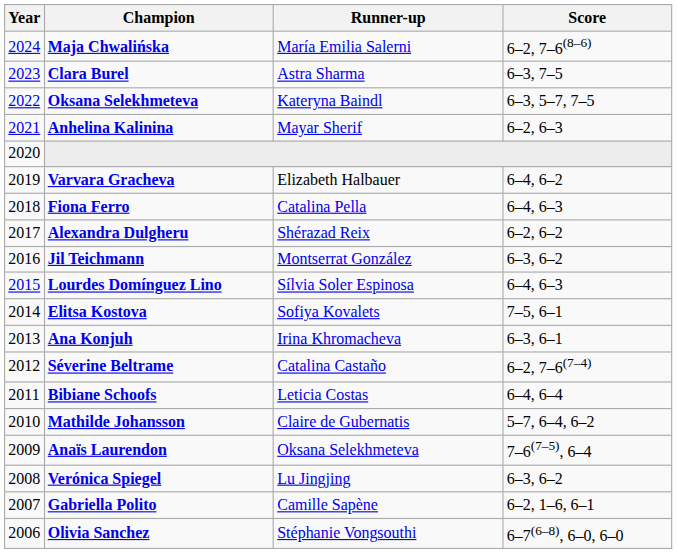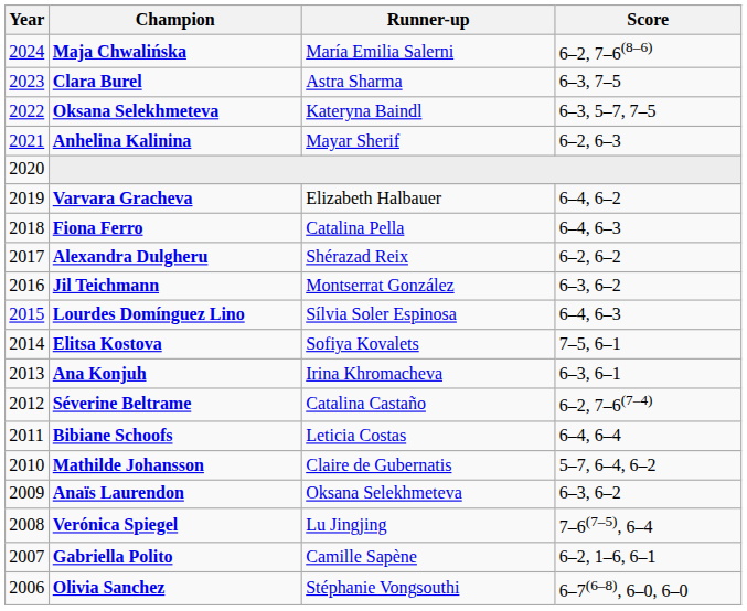Anaïs Laurendon | Score: 7–6(7–5), 6–4 -> 6–3, 6–2
Verónica Spiegel | Score: 6–3, 6–2 -> 7–6(7–5), 6–4
